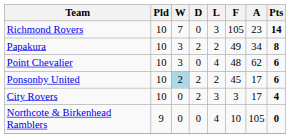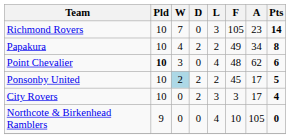Papakura | W: 3 -> 4
Point Chevalier | Pld: normal -> bold
Ponsonby United | Pts: 6 -> 5
